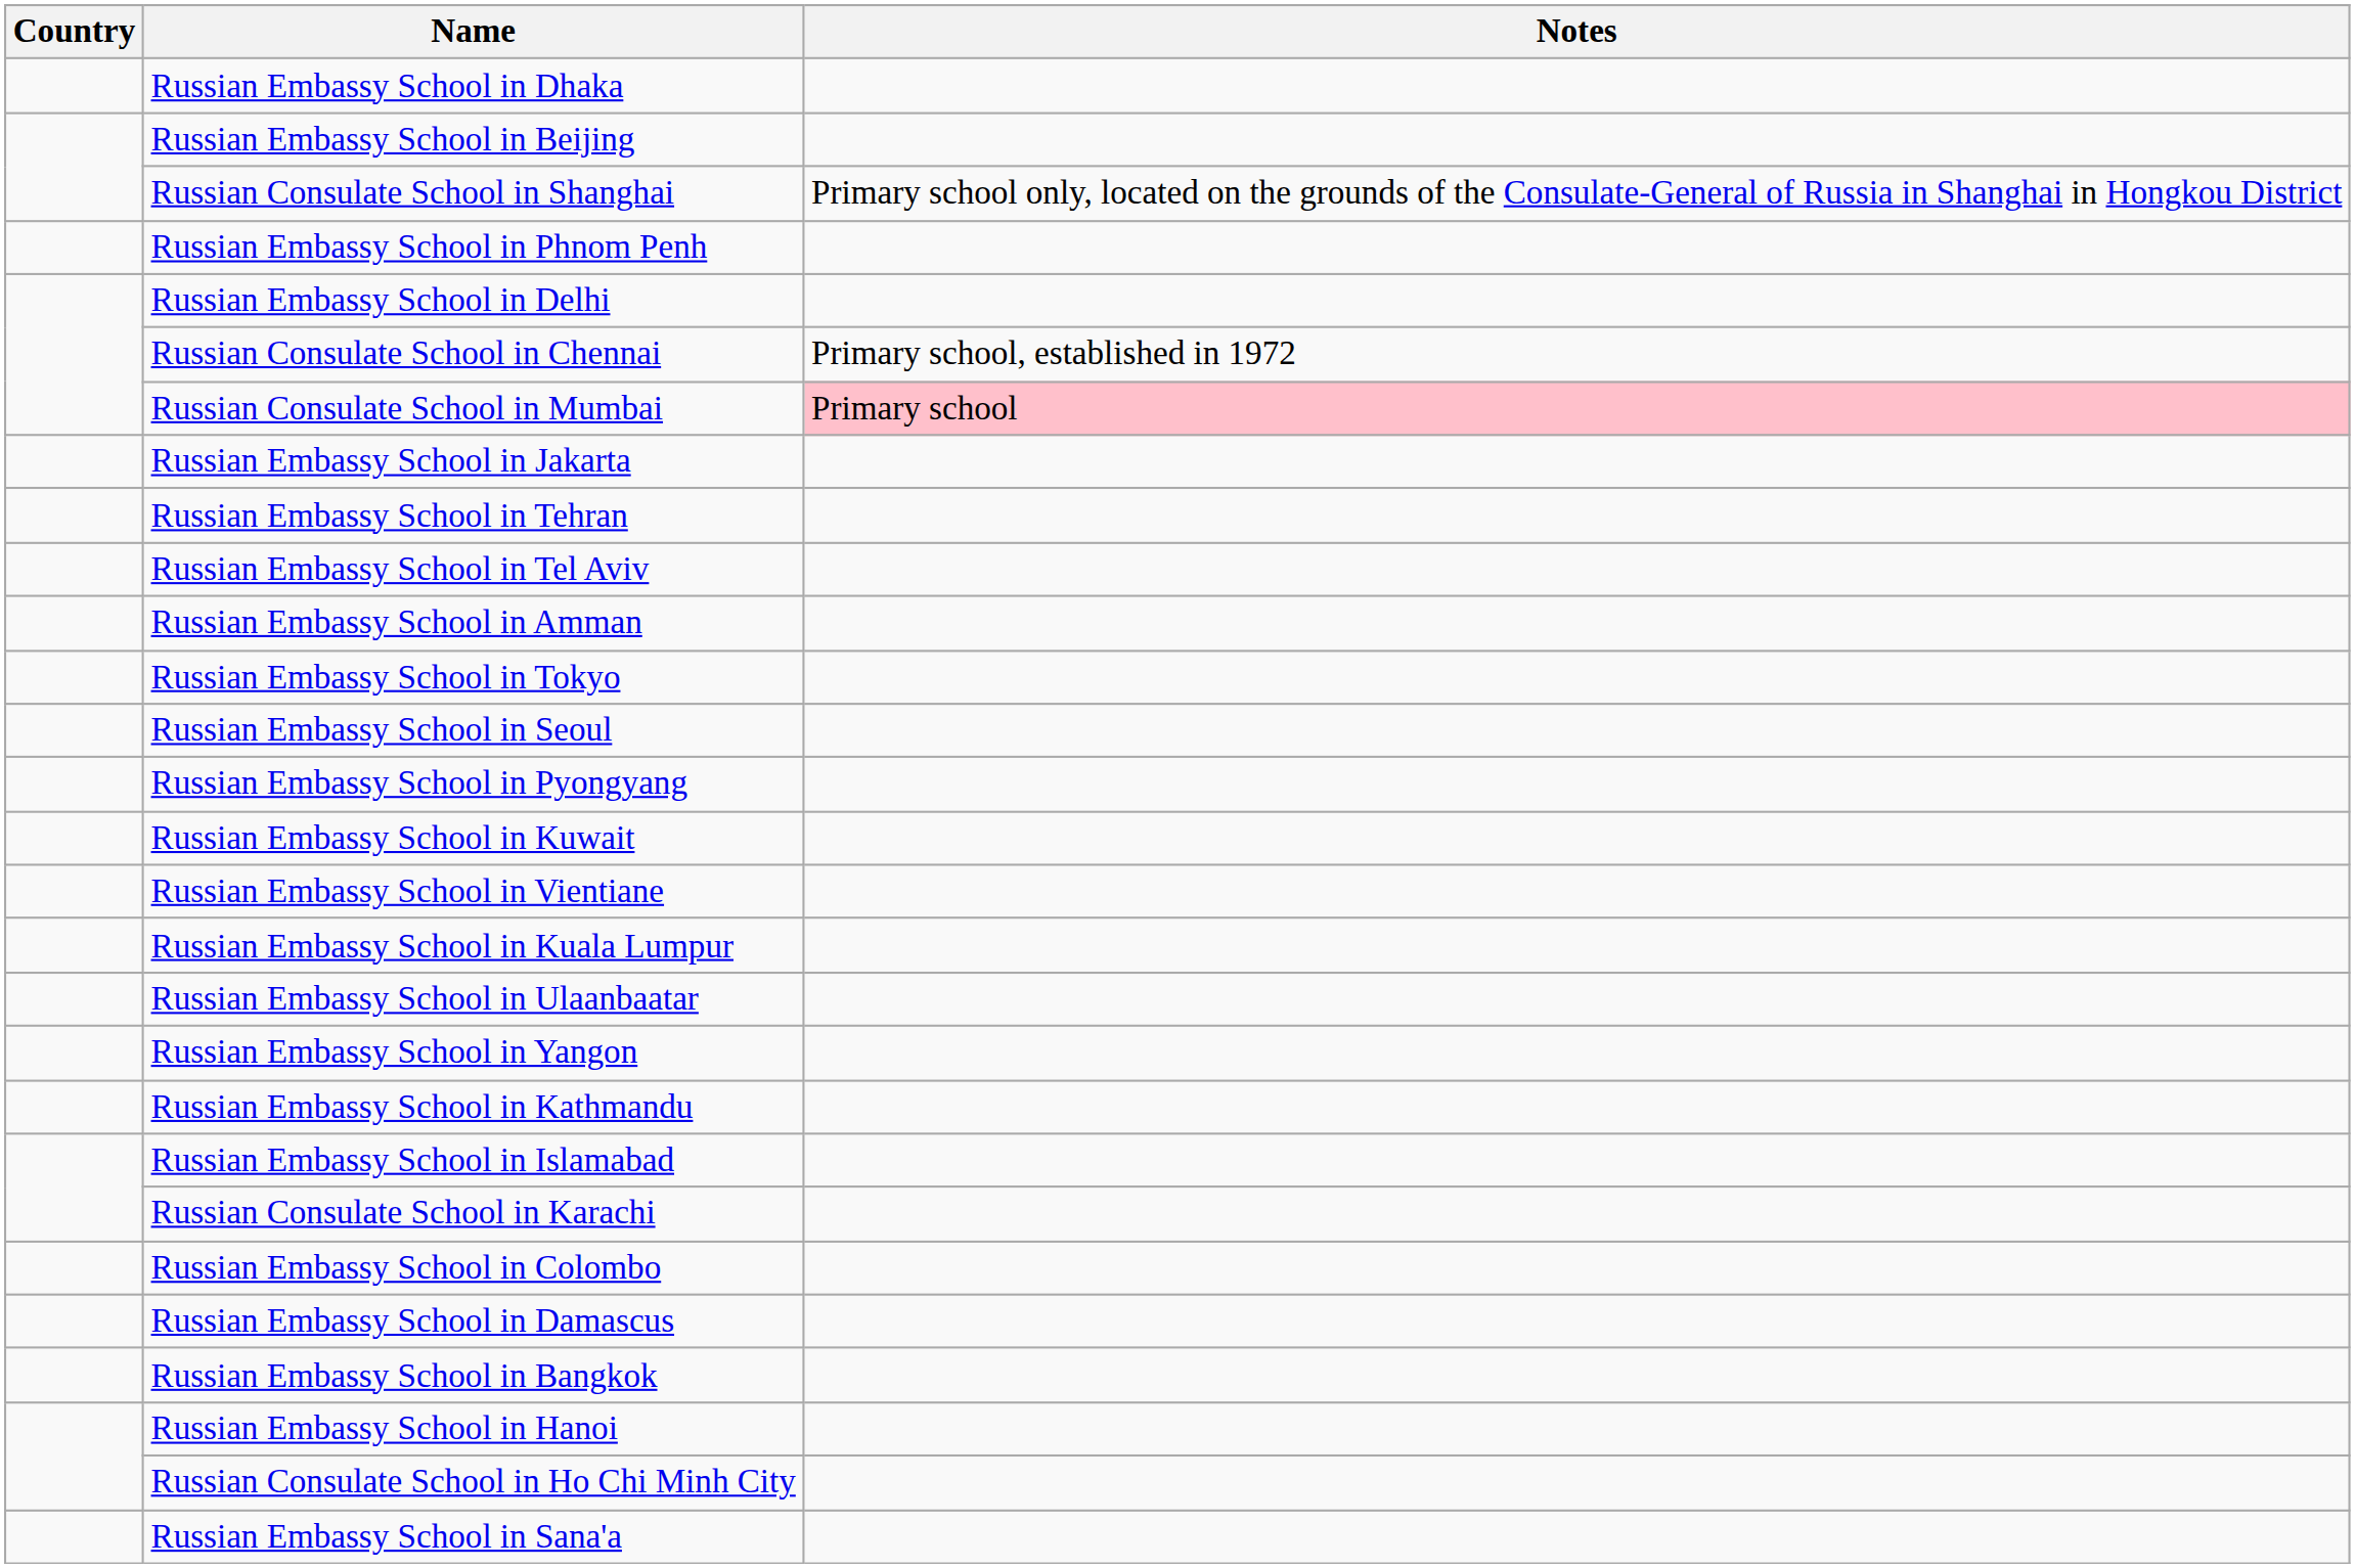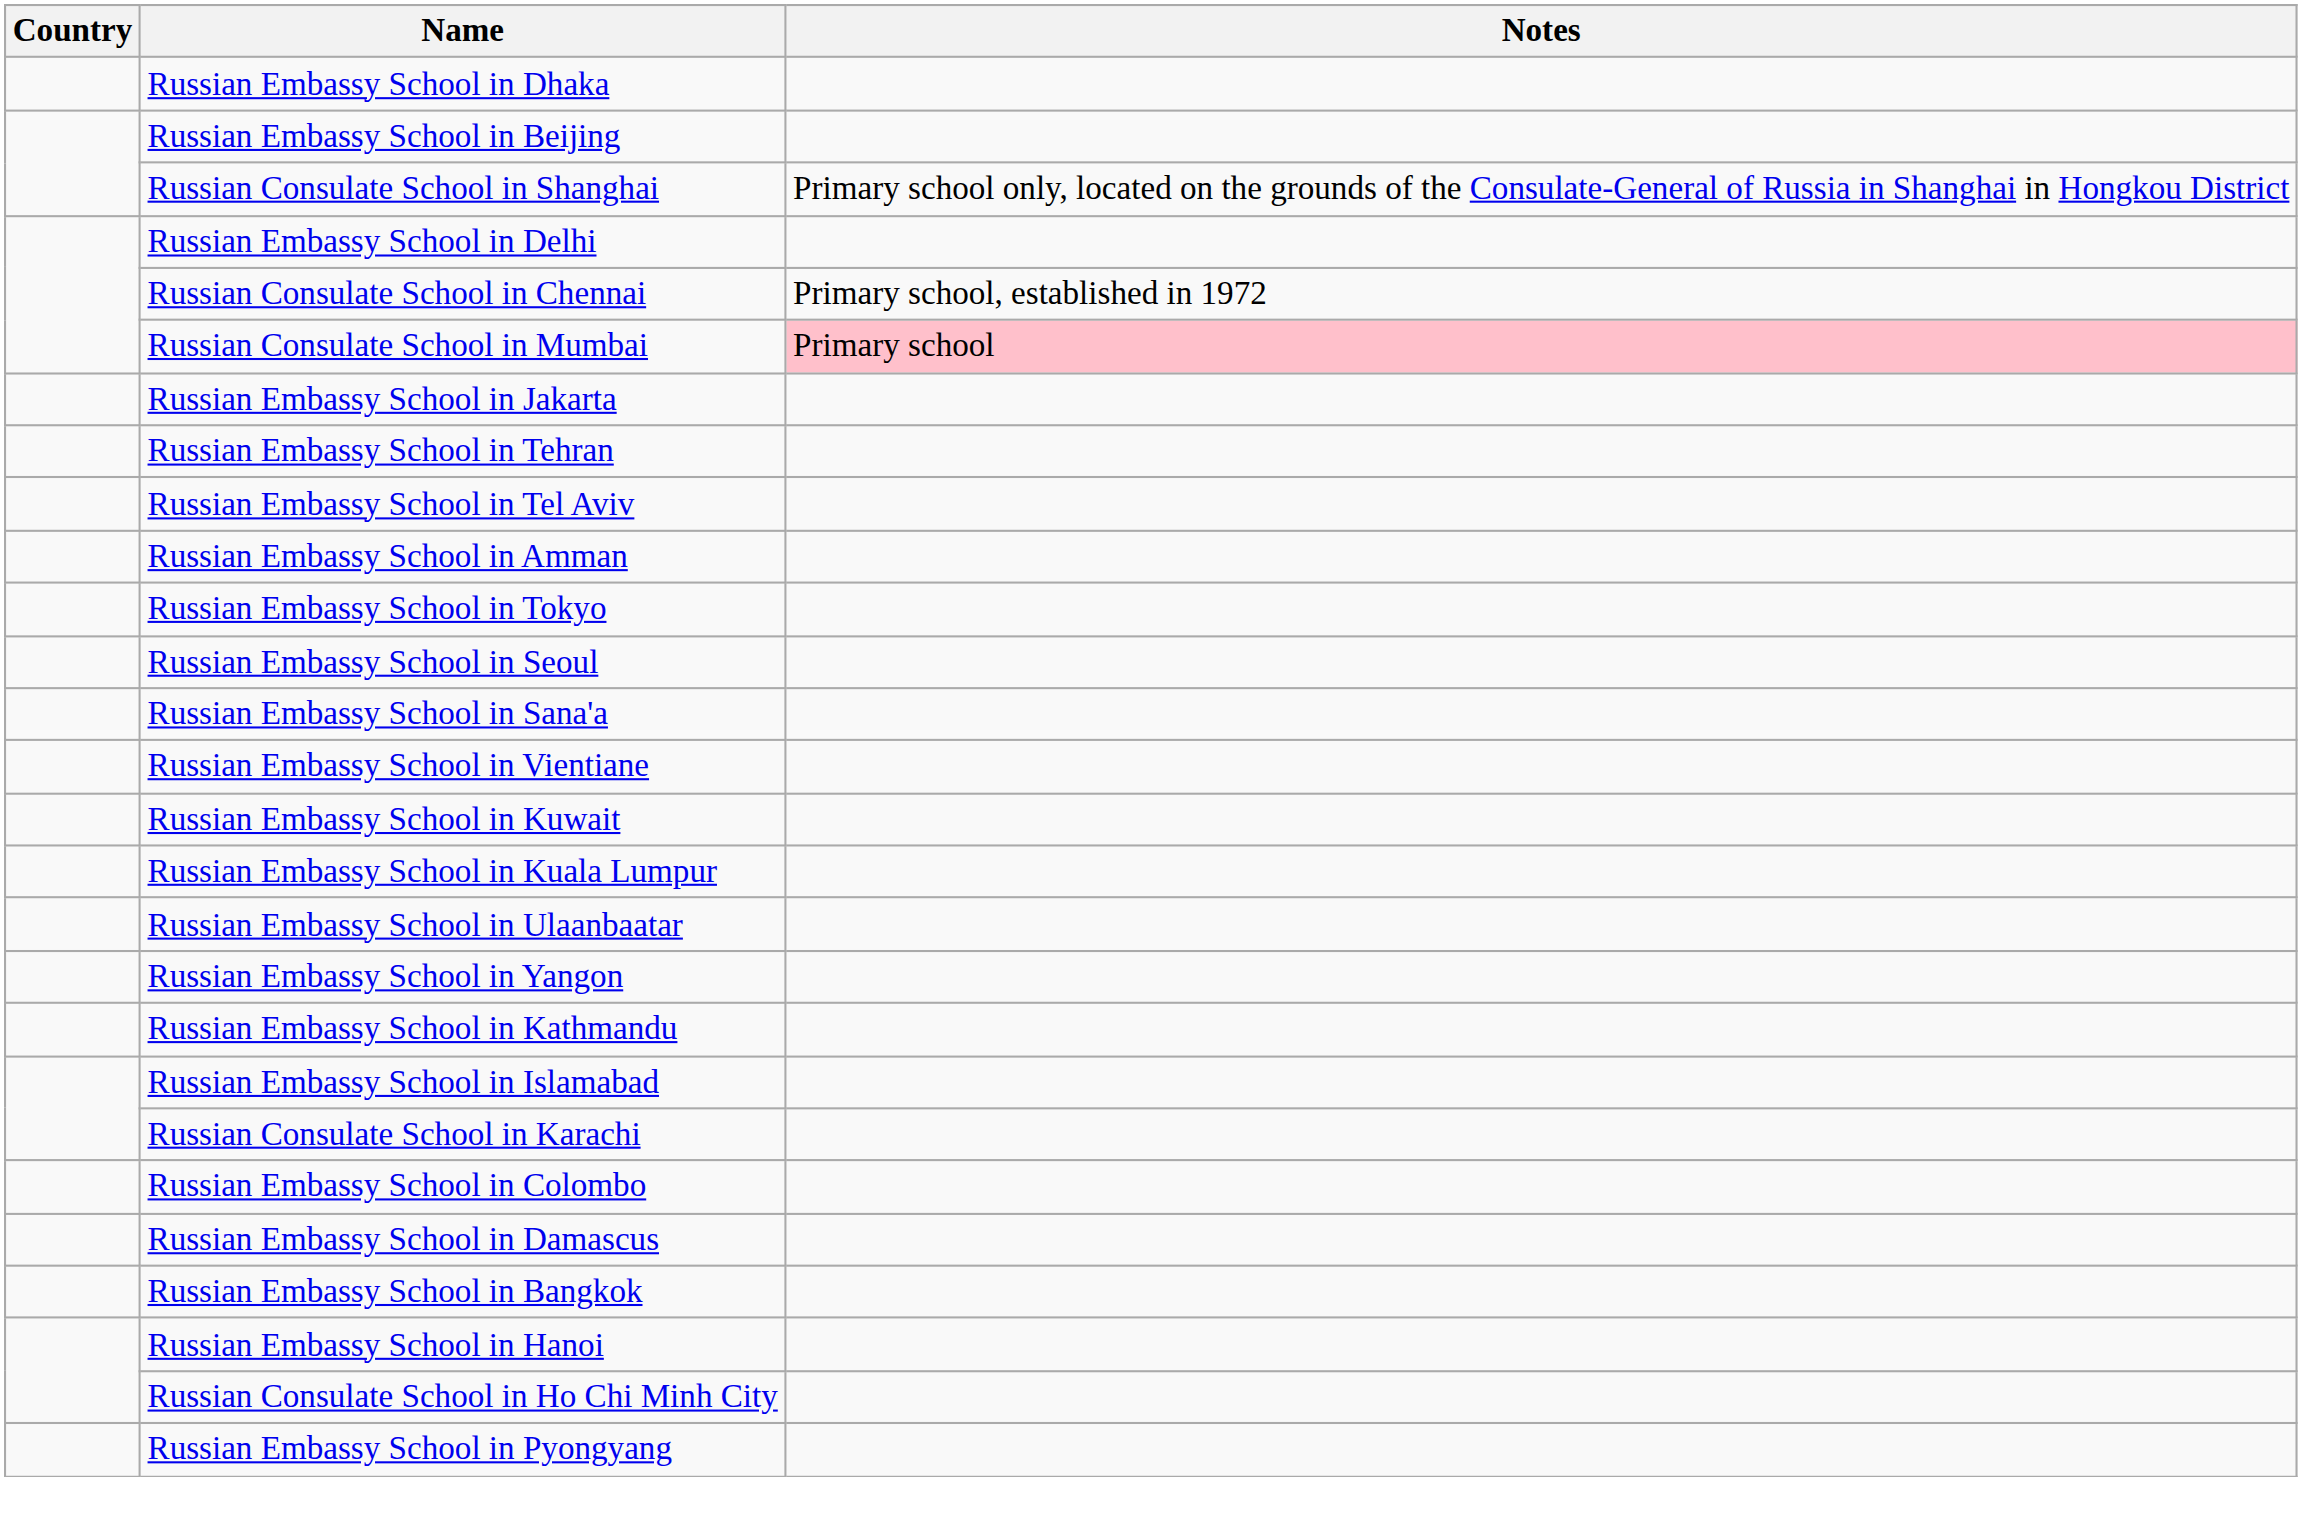- row: Russian Embassy School in Phnom Penh
rows swapped: Russian Embassy School in Pyongyang <-> Russian Embassy School in Sana'a
rows swapped: Russian Embassy School in Kuwait <-> Russian Embassy School in Vientiane
